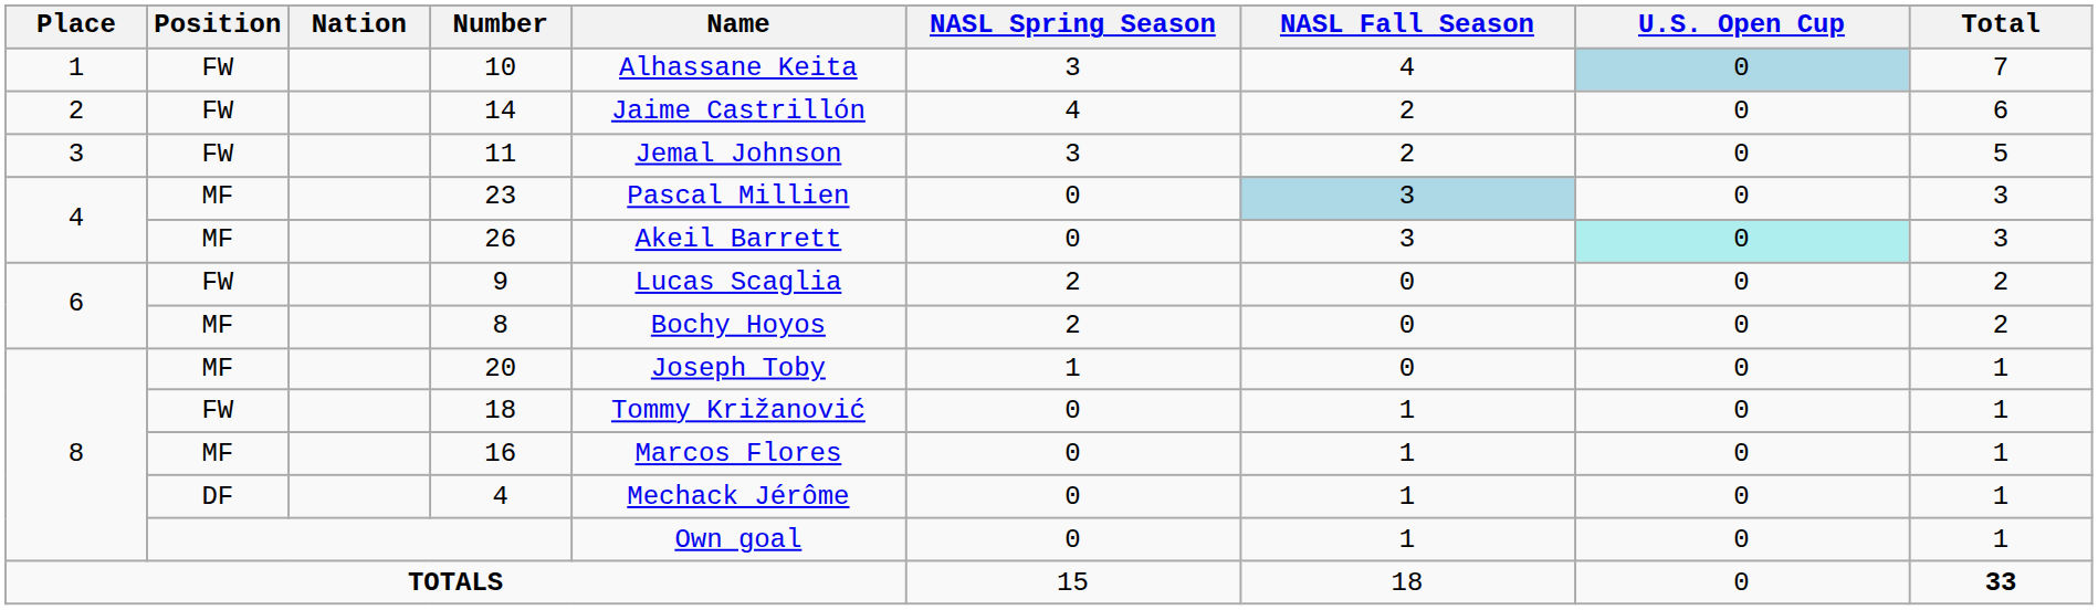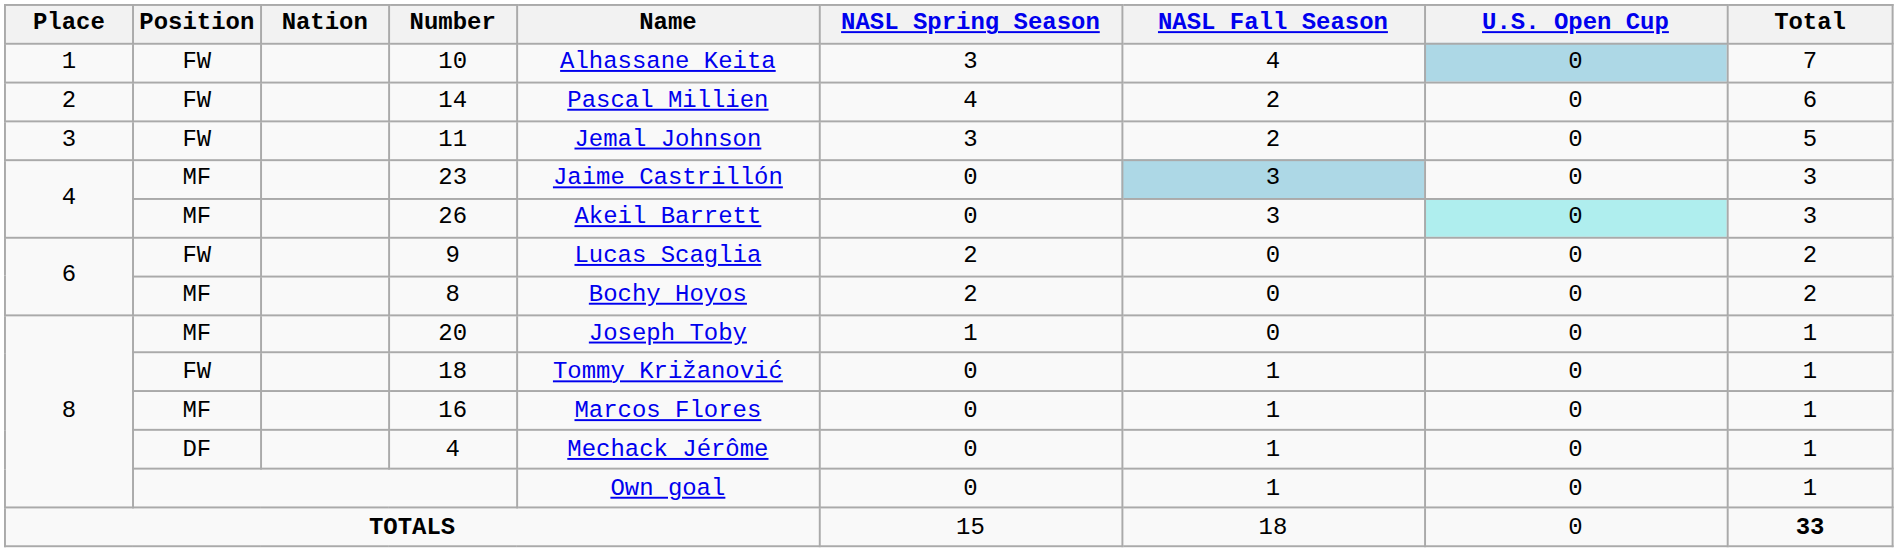14 | Name: Jaime Castrillón -> Pascal Millien
23 | Name: Pascal Millien -> Jaime Castrillón
